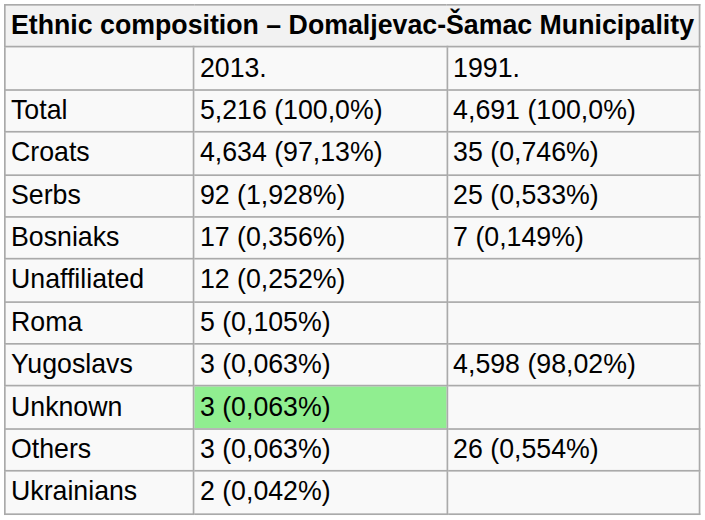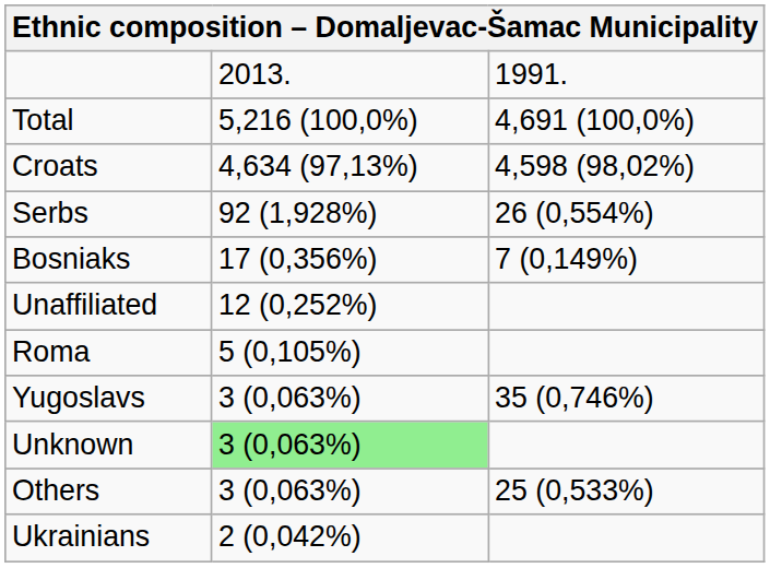Croats | column 3: 35 (0,746%) -> 4,598 (98,02%)
Serbs | column 3: 25 (0,533%) -> 26 (0,554%)
Yugoslavs | column 3: 4,598 (98,02%) -> 35 (0,746%)
Others | column 3: 26 (0,554%) -> 25 (0,533%)
